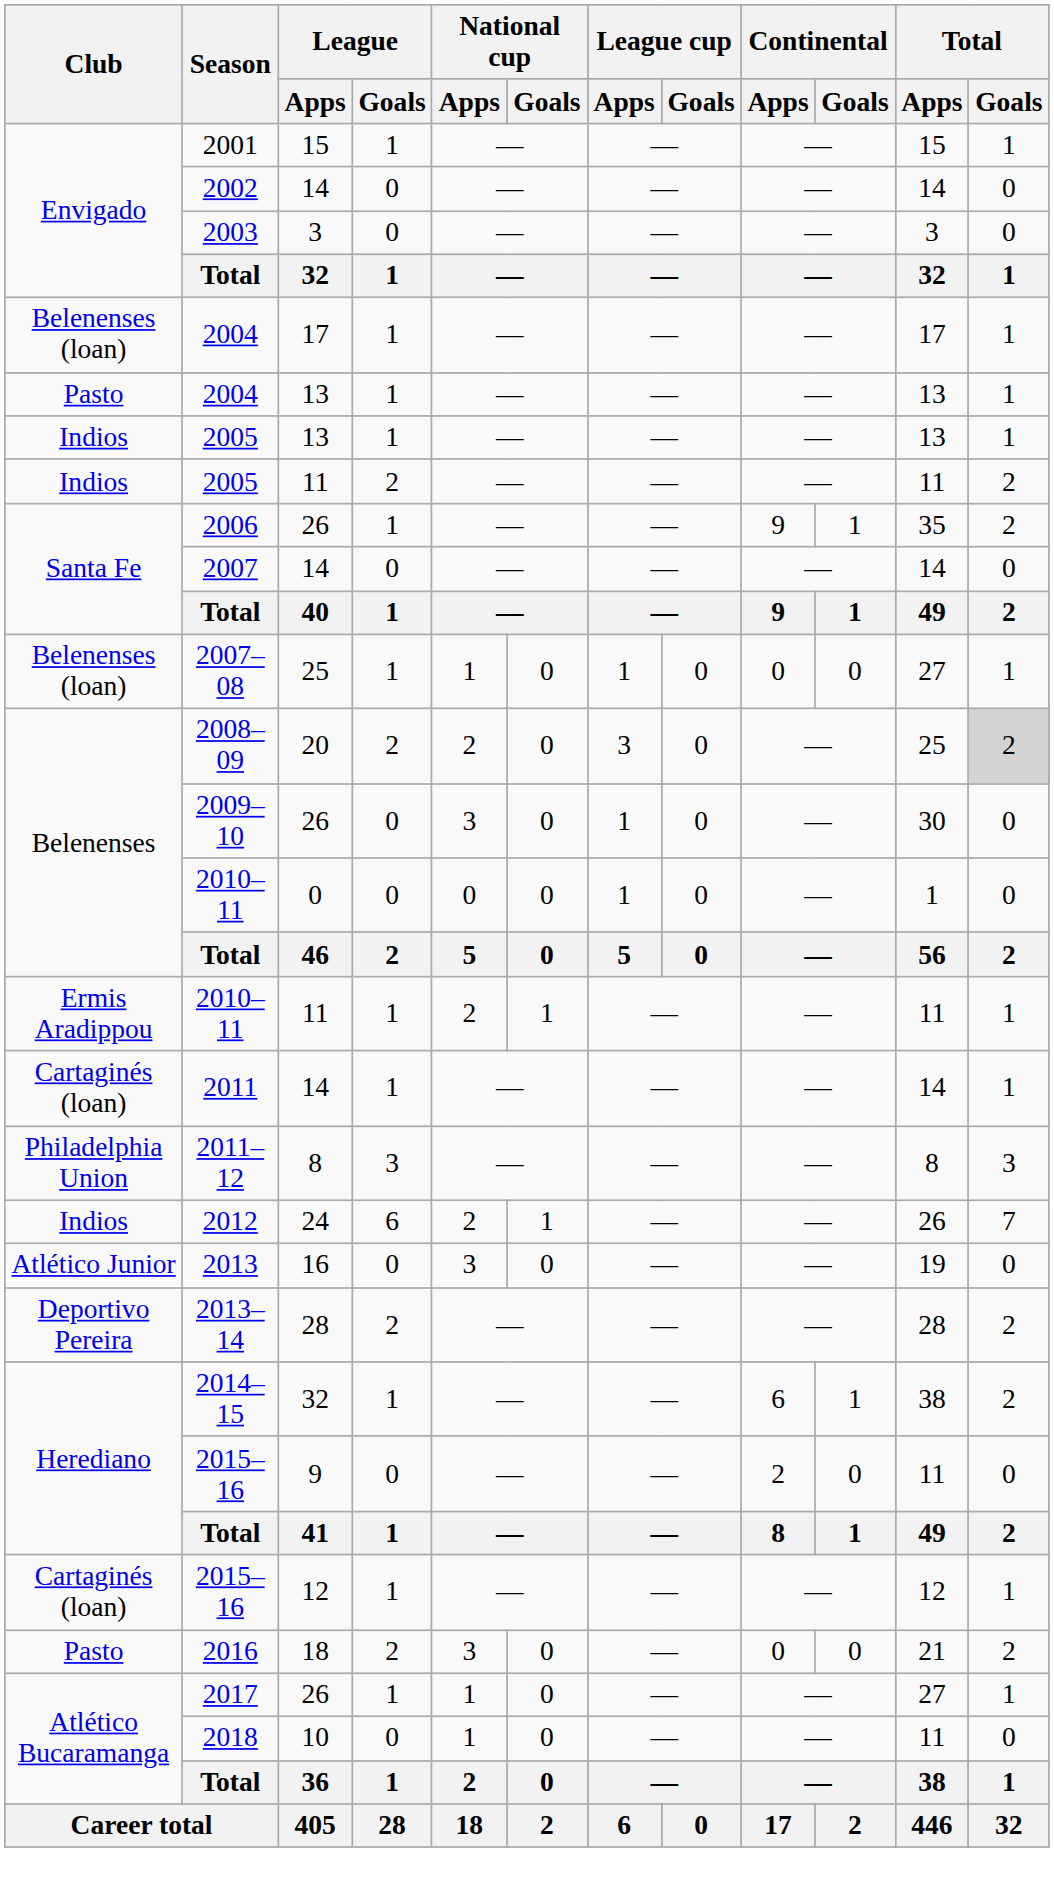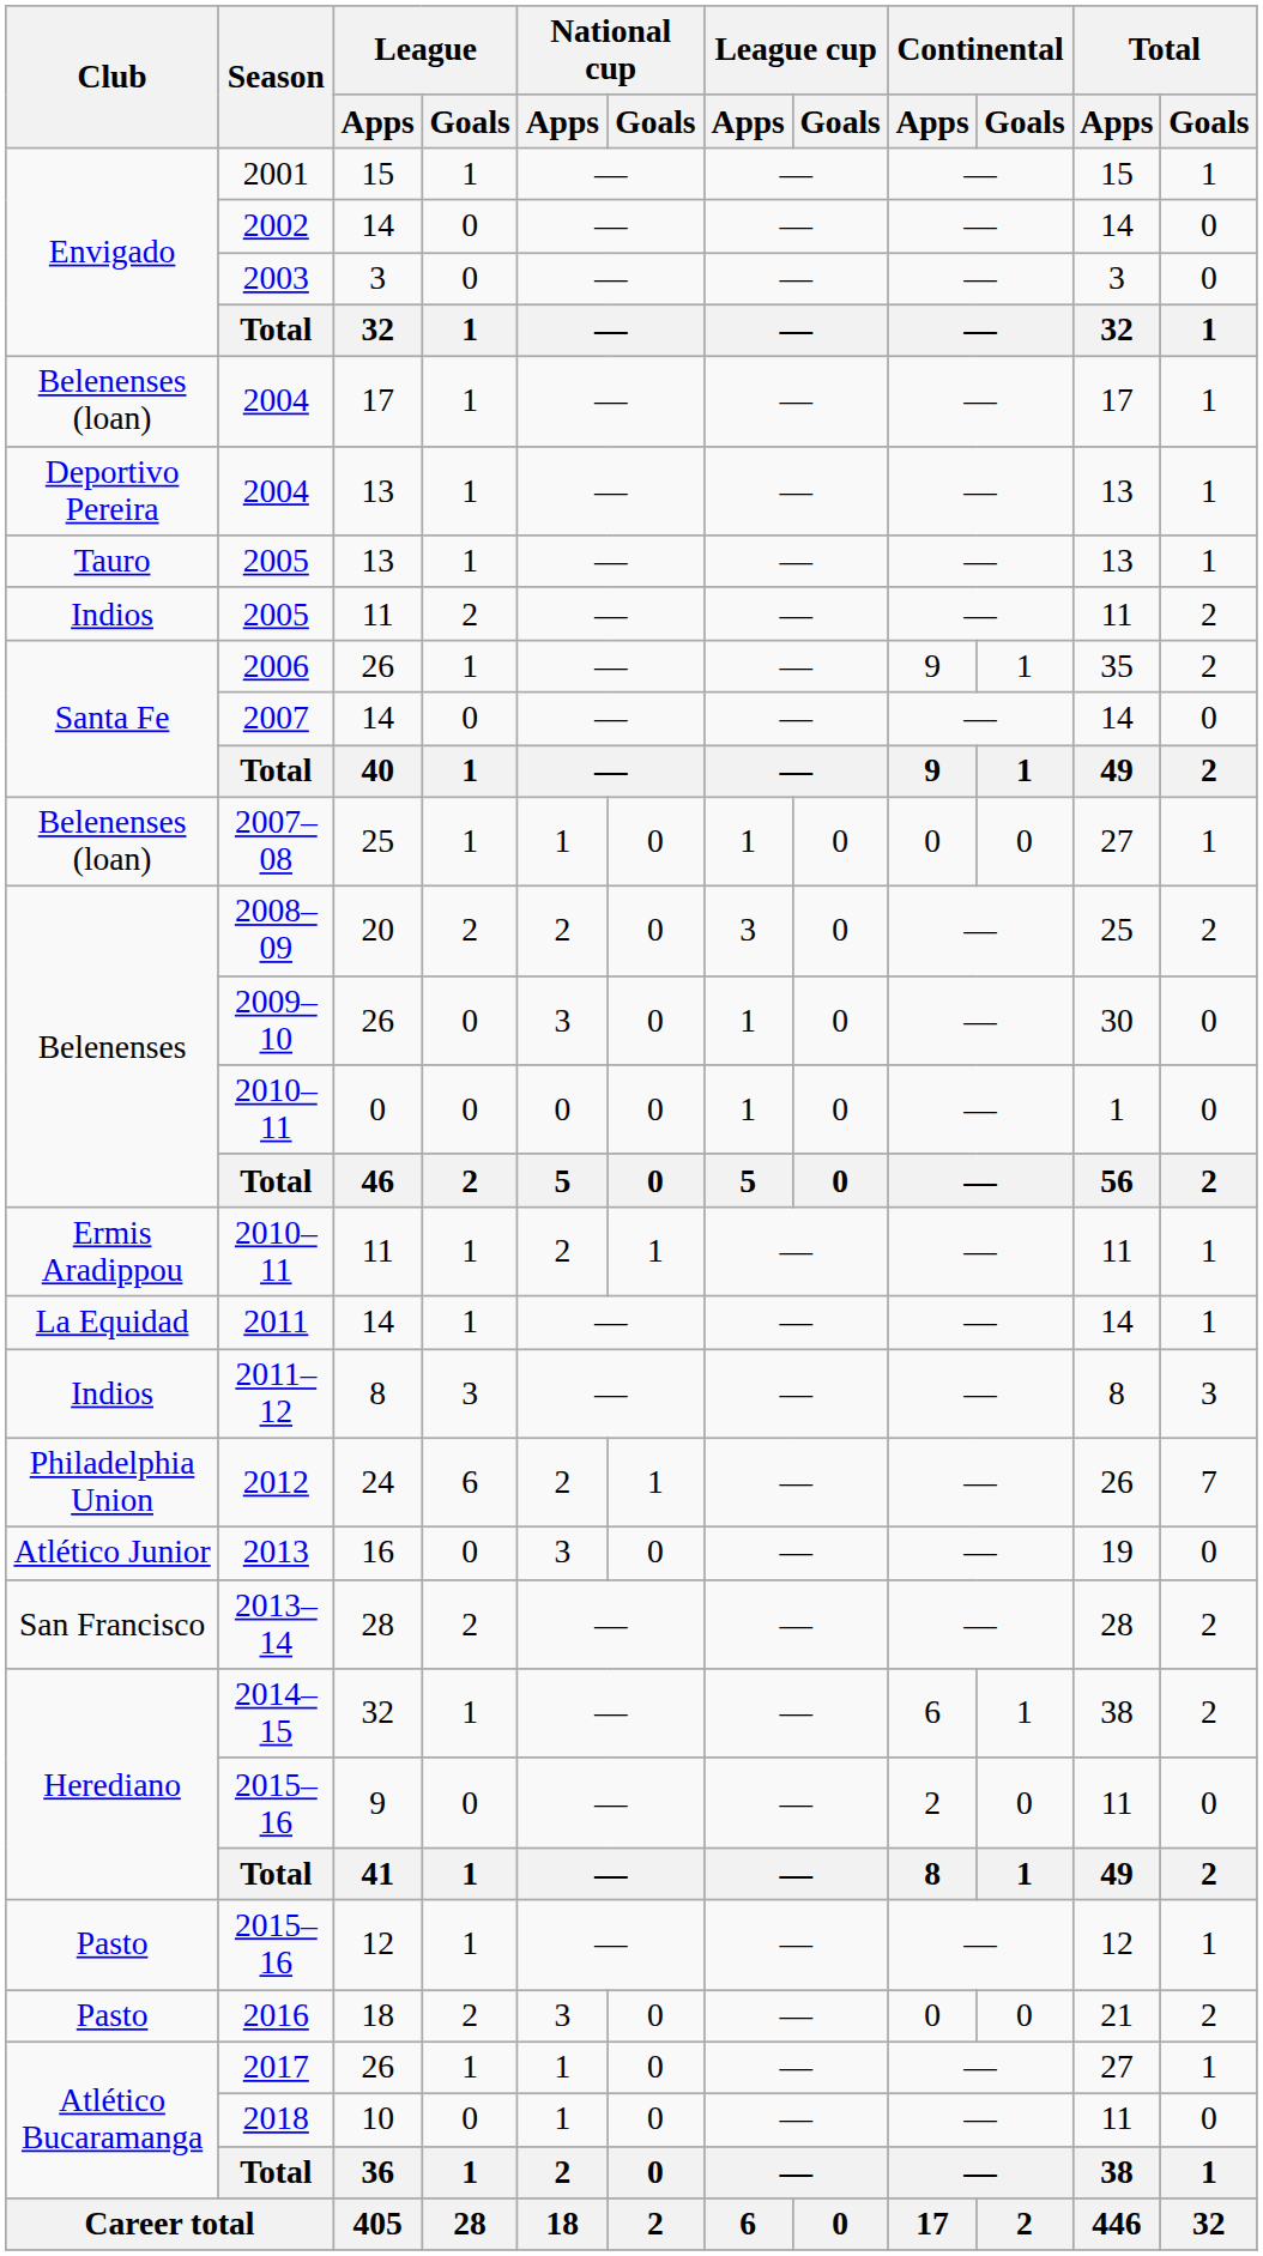2004 / 13 | Club: Pasto -> Deportivo Pereira
2005 / 13 | Club: Indios -> Tauro
2008–09 | Total / Goals: lightgrey background -> no background
2011 | Club: Cartaginés (loan) -> La Equidad
2011–12 | Club: Philadelphia Union -> Indios
2012 | Club: Indios -> Philadelphia Union
2013–14 | Club: Deportivo Pereira -> San Francisco
2015–16 / 12 | Club: Cartaginés (loan) -> Pasto
